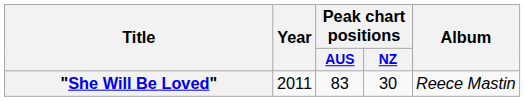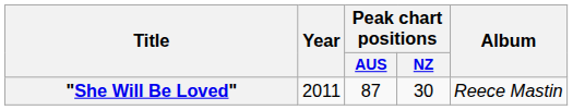"She Will Be Loved" | Peak chart positions / AUS: 83 -> 87
